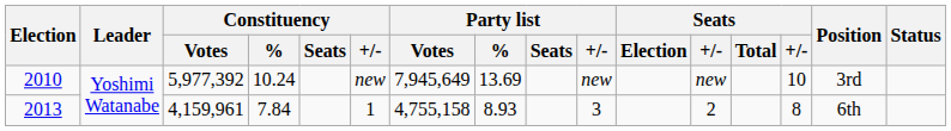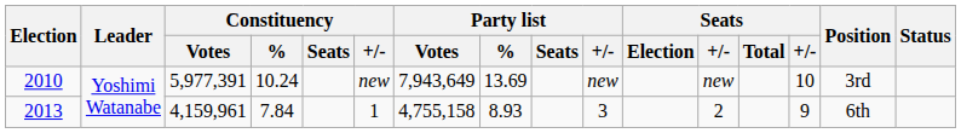2010 | Constituency / Votes: 5,977,392 -> 5,977,391
2010 | Party list / Votes: 7,945,649 -> 7,943,649
2013 | column 14: 8 -> 9
